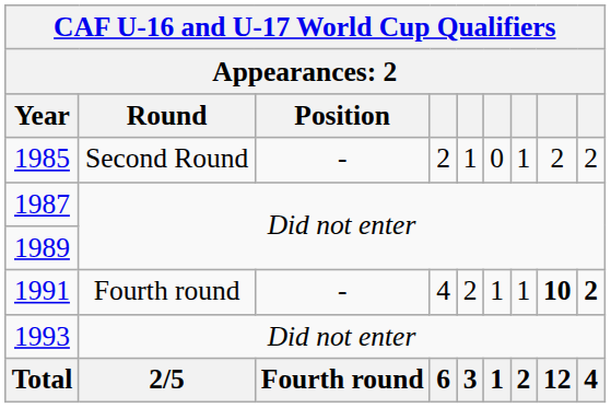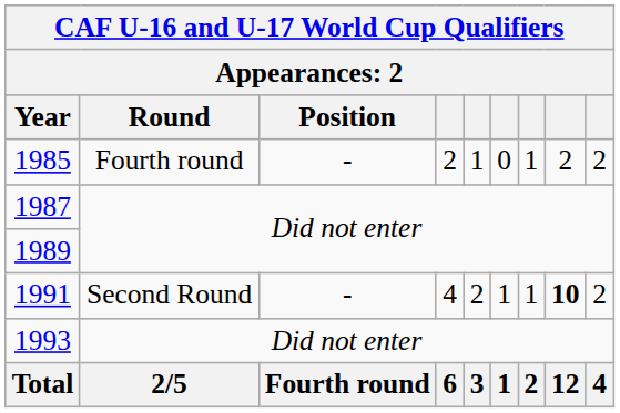1985 | Round: Second Round -> Fourth round
1991 | Round: Fourth round -> Second Round
1991 | column 9: bold -> normal
